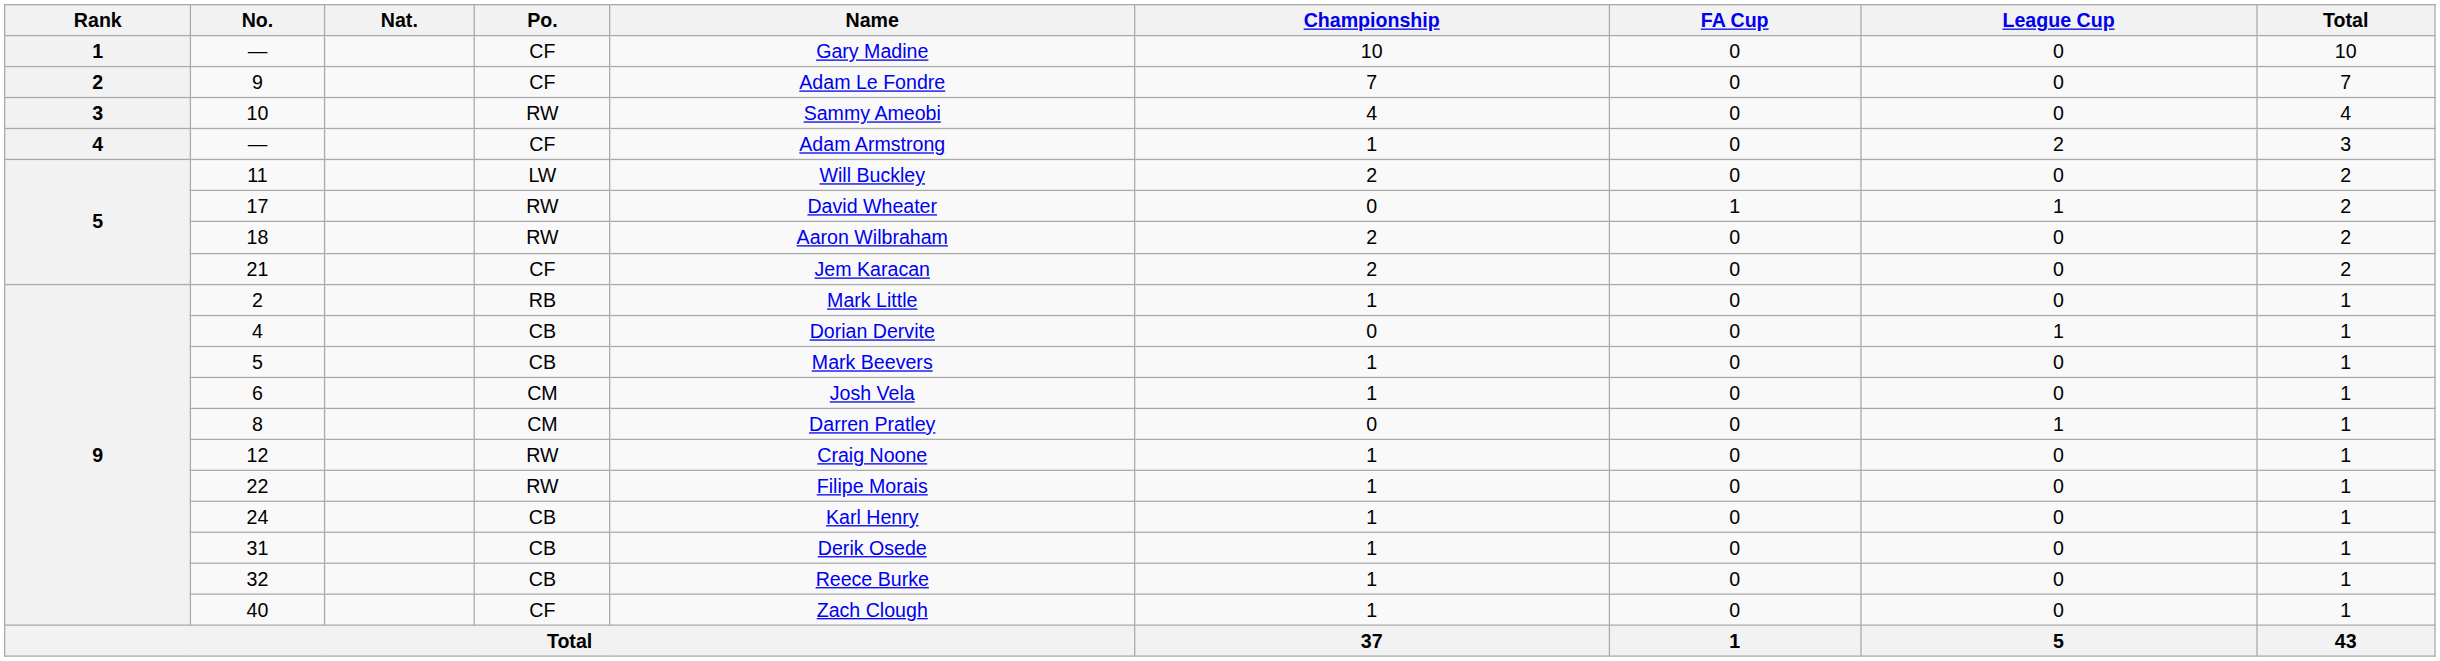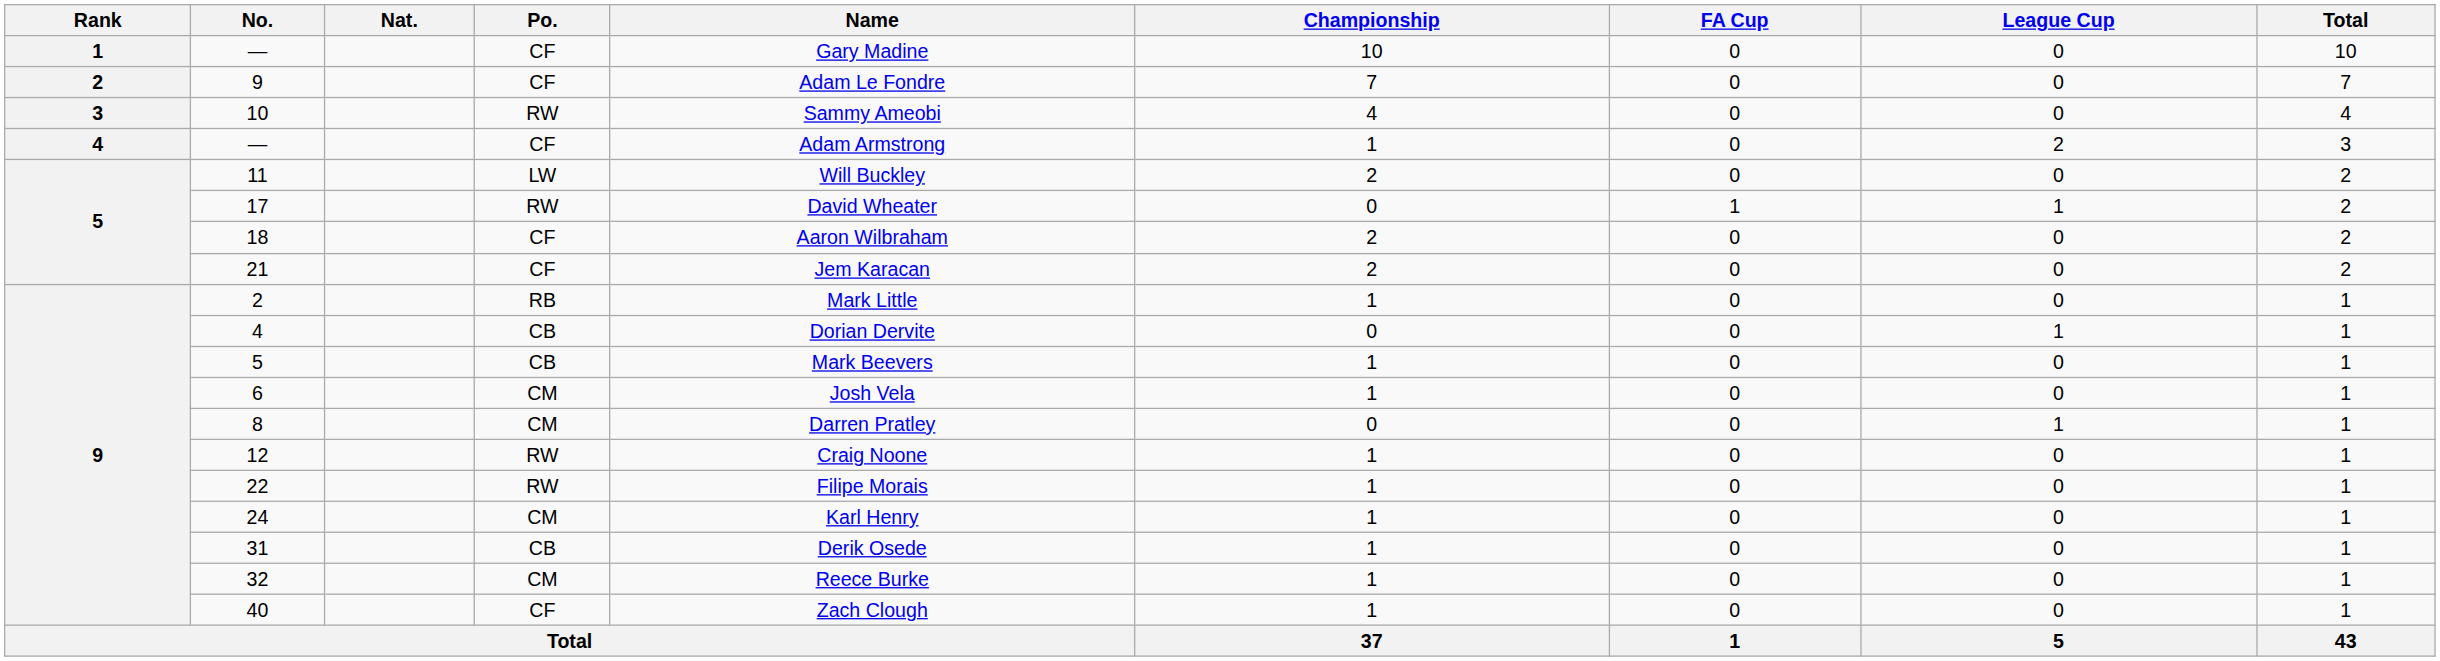18 | Po.: RW -> CF
24 | Po.: CB -> CM
32 | Po.: CB -> CM
